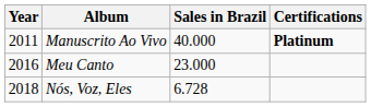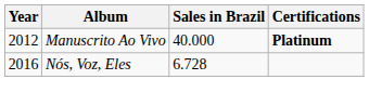Manuscrito Ao Vivo | Year: 2011 -> 2012
- row: 2016 | Meu Canto | 23.000
Nós, Voz, Eles | Year: 2018 -> 2016
